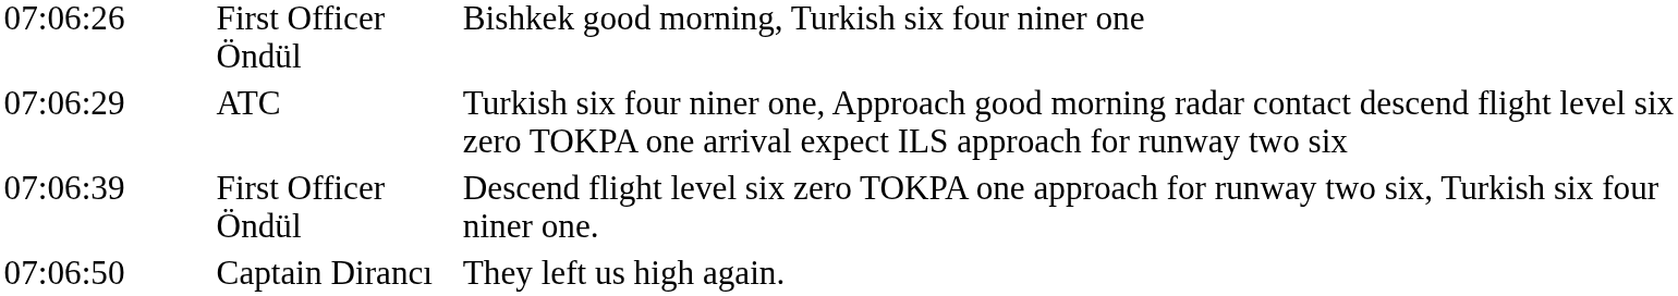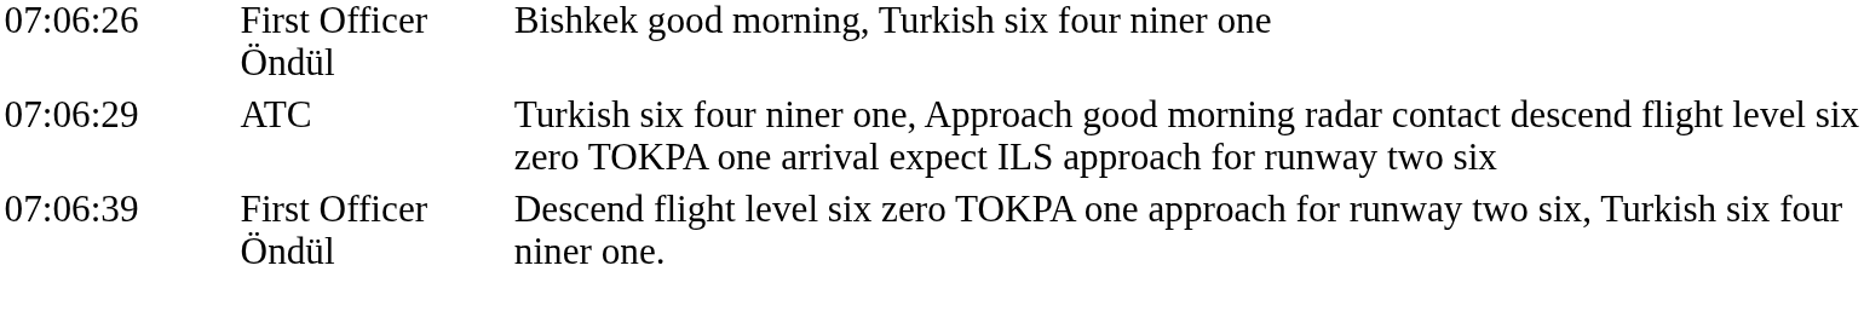- row: 07:06:50 | Captain Dirancı | They left us high again.
